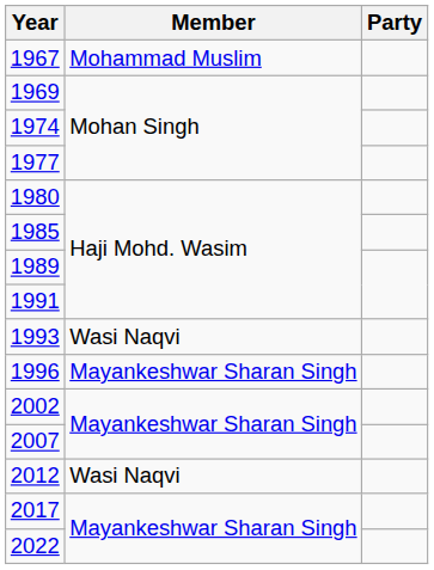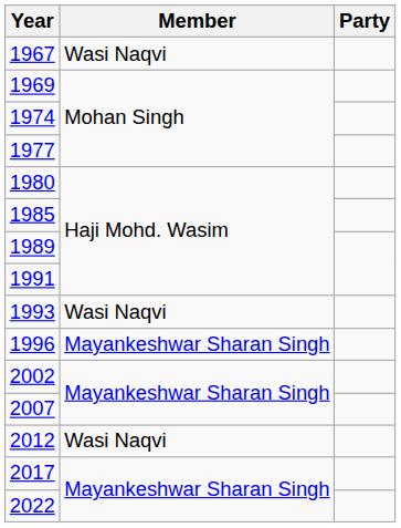1967 | Member: Mohammad Muslim -> Wasi Naqvi
